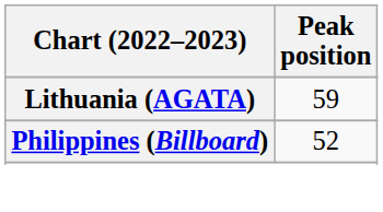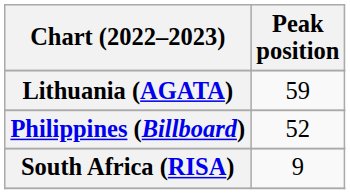+ row: South Africa (RISA) | 9
